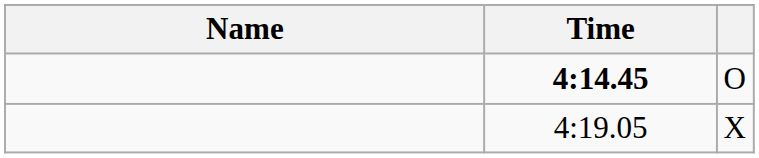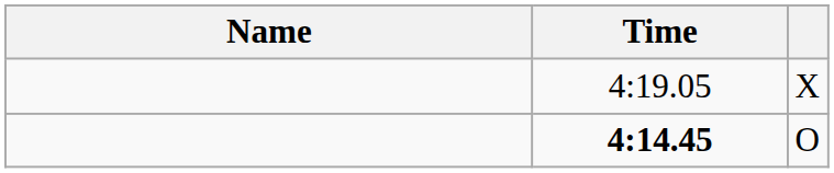rows swapped: 4:14.45 <-> 4:19.05
